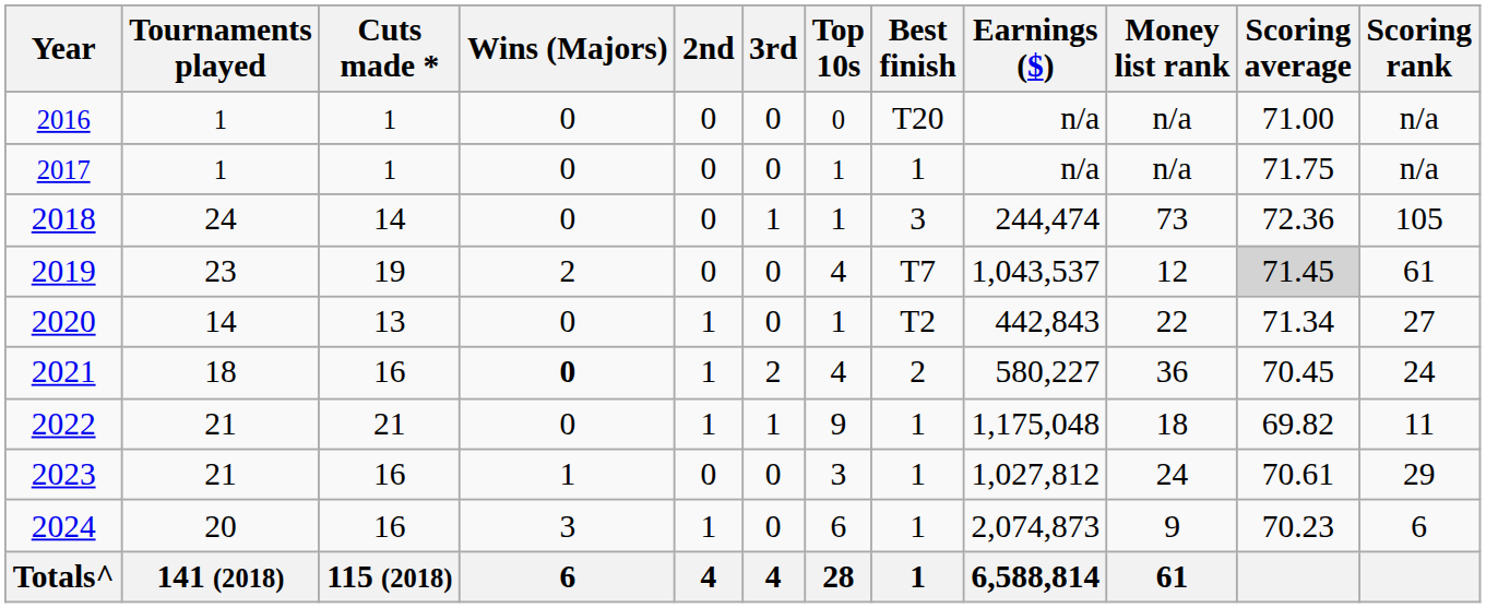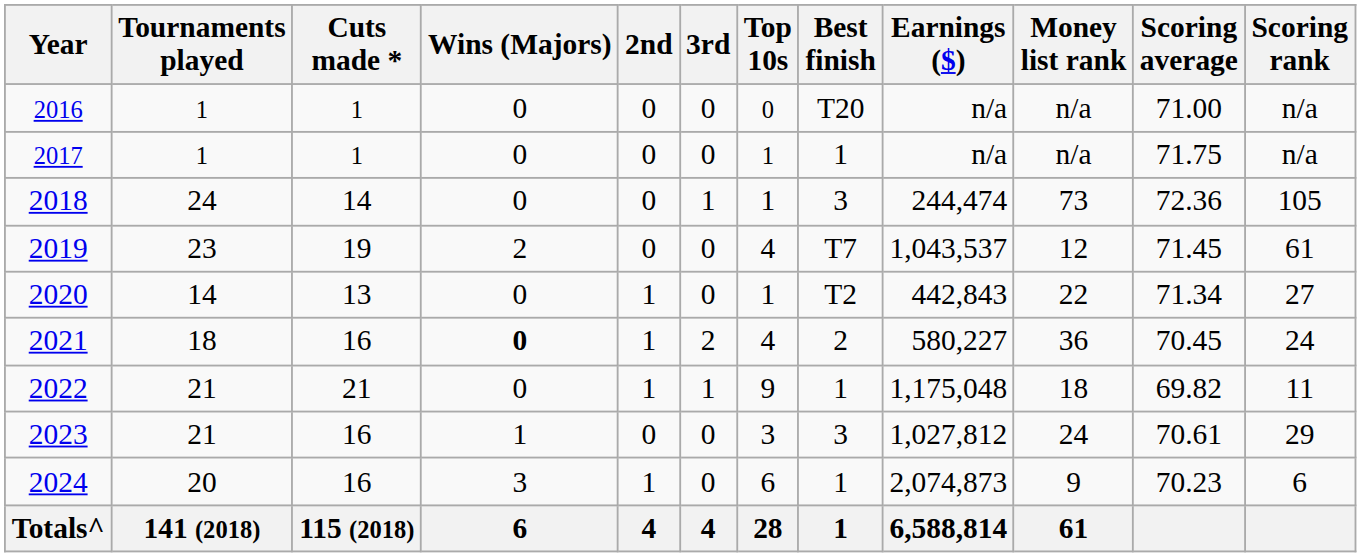2019 | Scoring average: lightgrey background -> no background
2023 | Best finish: 1 -> 3
